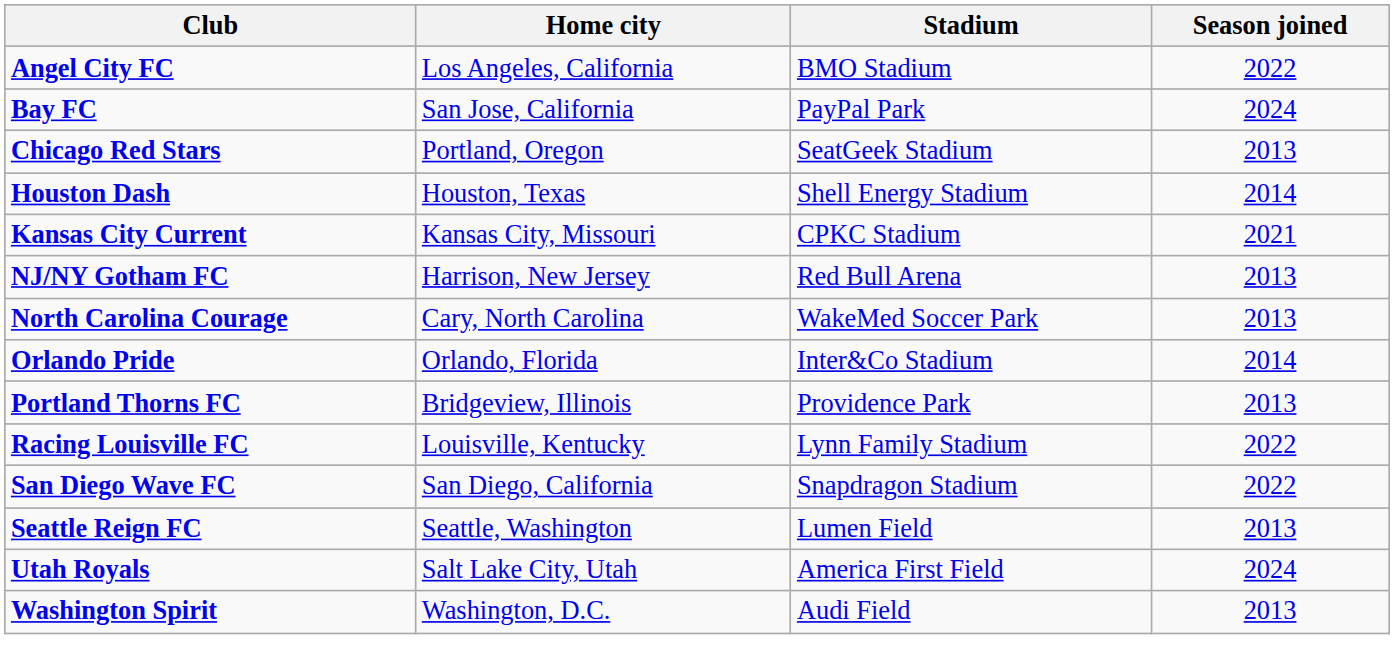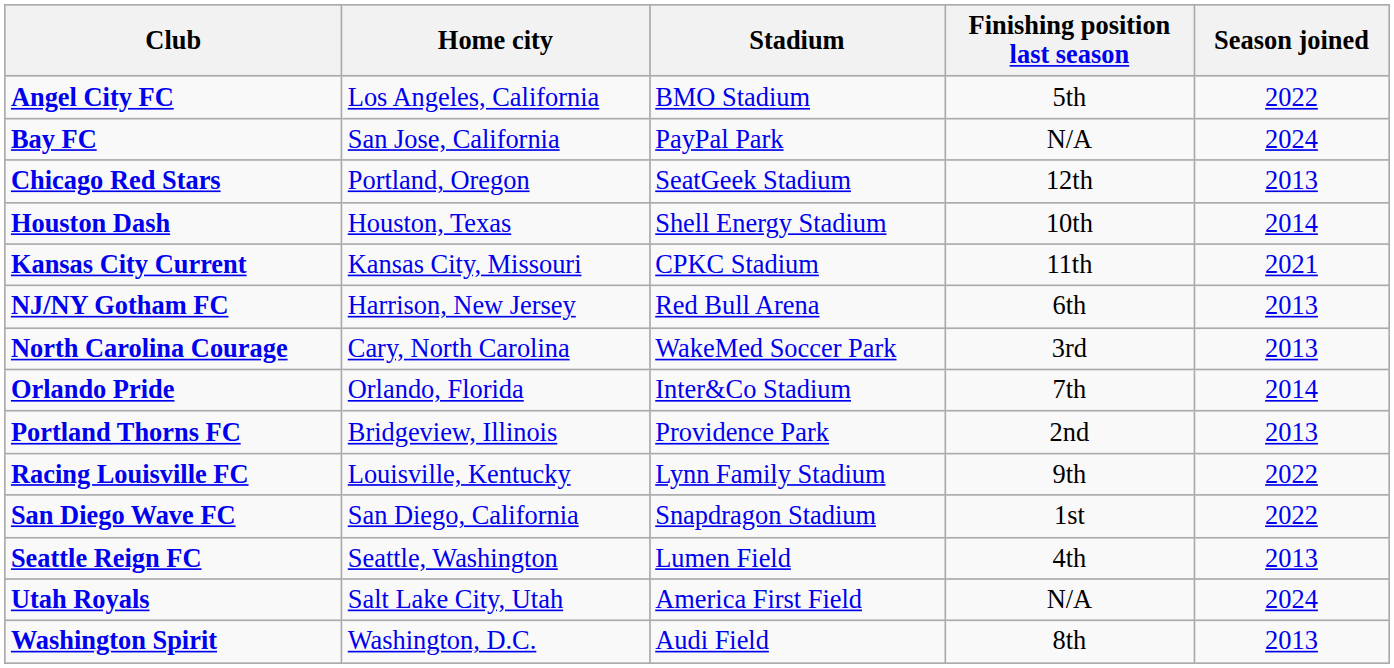+ column: Finishing position last season | 5th | N/A | 12th | 10th | 11th | 6th | 3rd | 7th | 2nd | 9th | 1st | 4th | N/A | 8th
